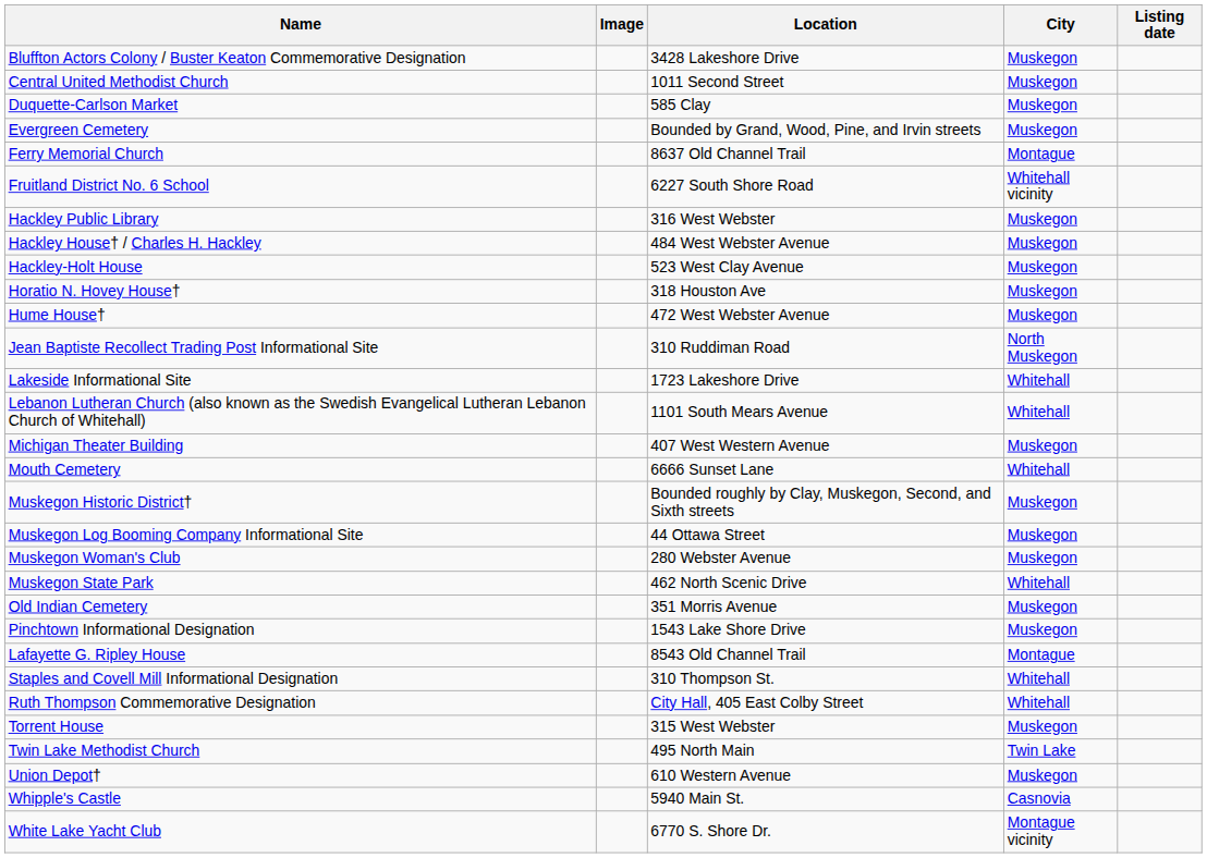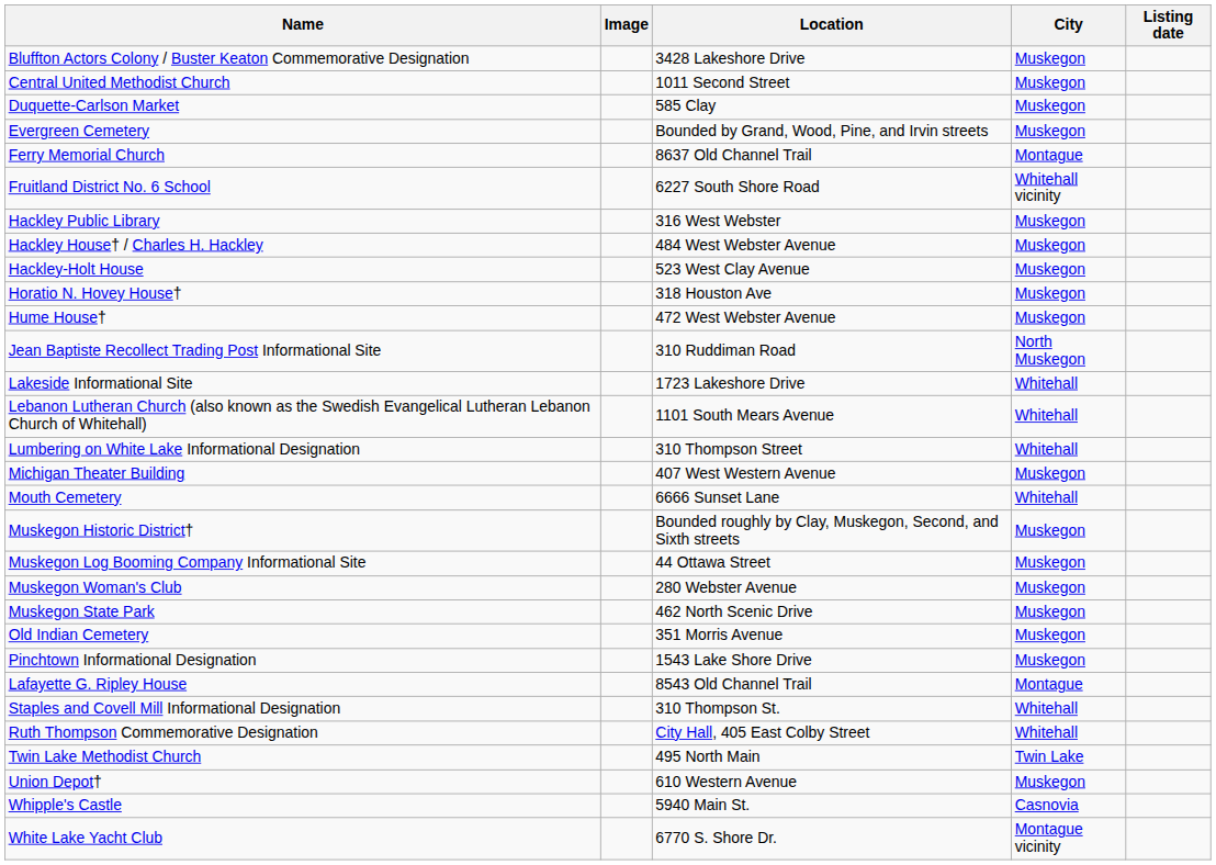+ row: Lumbering on White Lake Informational Designation | 310 Thompson Street | Whitehall
Muskegon State Park | City: Whitehall -> Muskegon
- row: Torrent House | 315 West Webster | Muskegon
